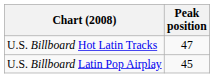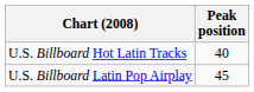U.S. Billboard Hot Latin Tracks | Peak position: 47 -> 40
